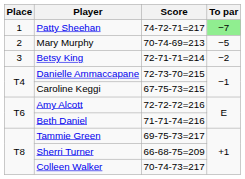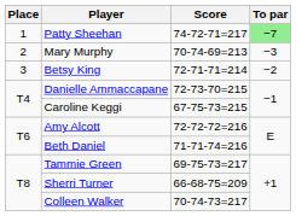Mary Murphy | To par: −5 -> −3
